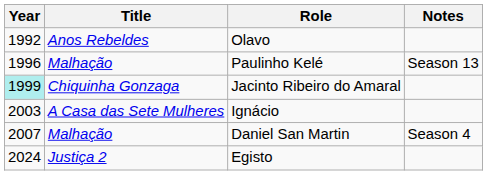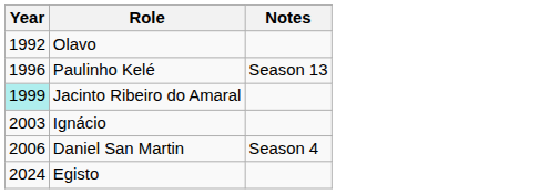- column: Title | Anos Rebeldes | Malhação | Chiquinha Gonzaga | A Casa das Sete Mulheres | Malhação | Justiça 2
Daniel San Martin | Year: 2007 -> 2006
